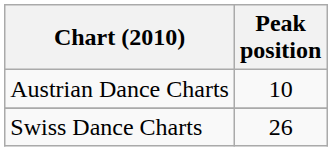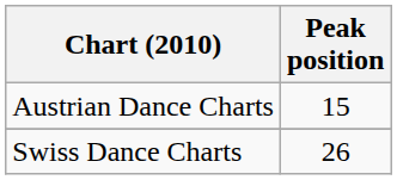Austrian Dance Charts | Peak position: 10 -> 15
